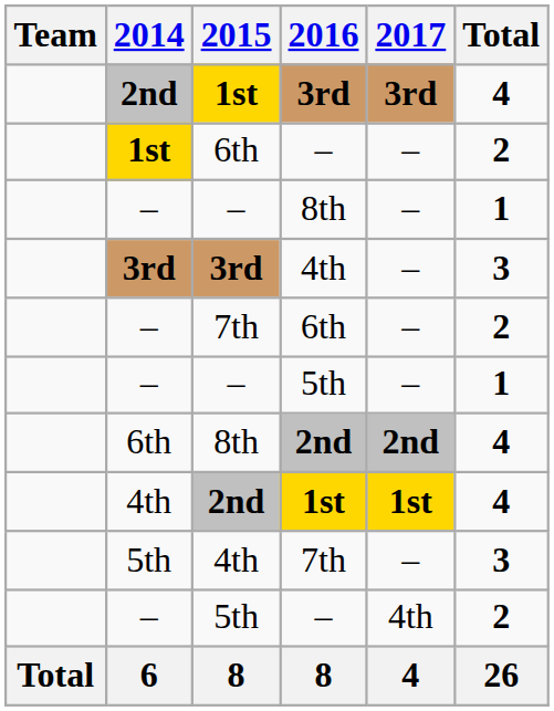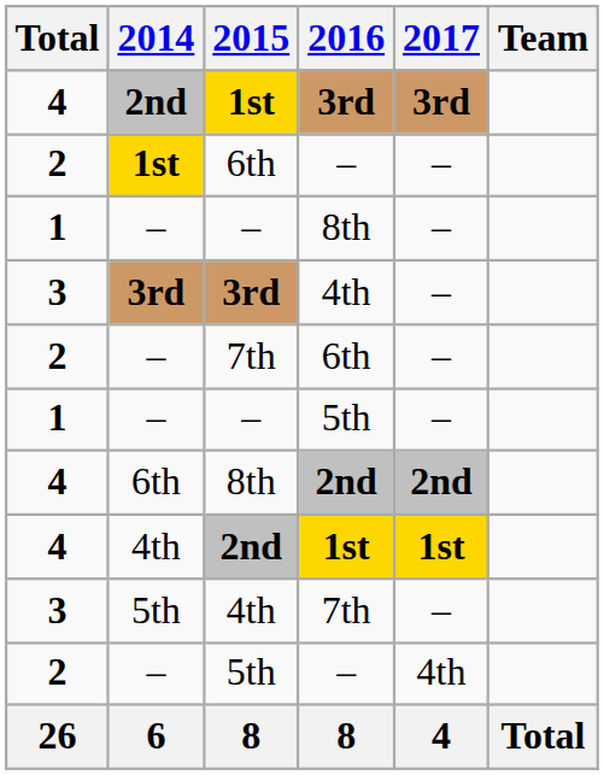columns swapped: Team <-> Total
